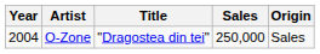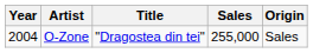O-Zone | Sales: 250,000 -> 255,000
